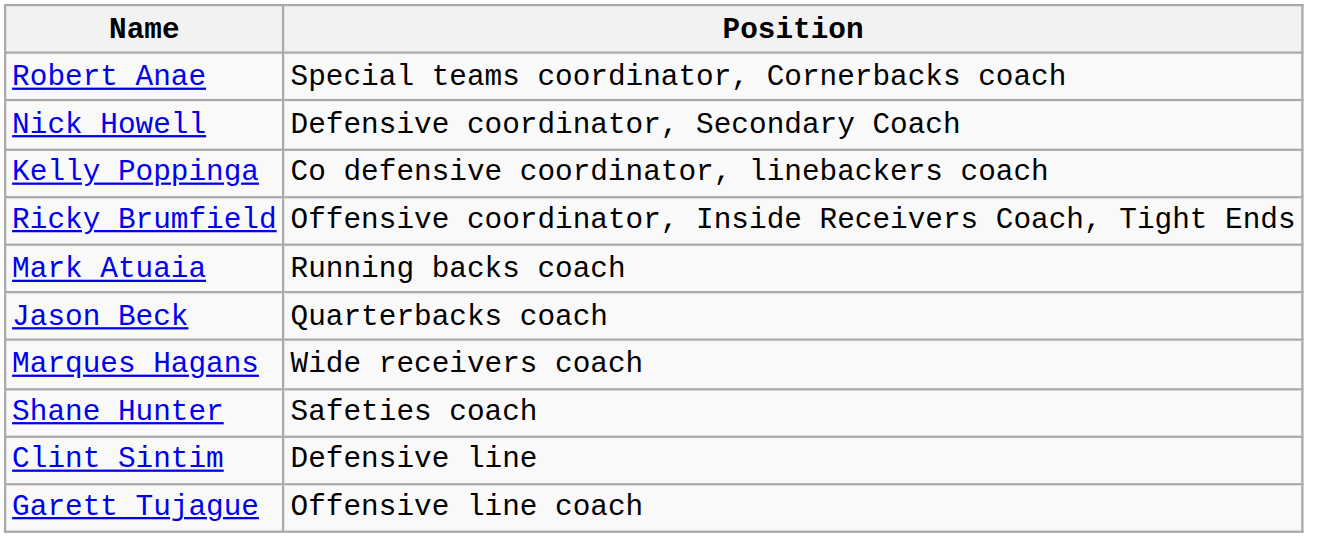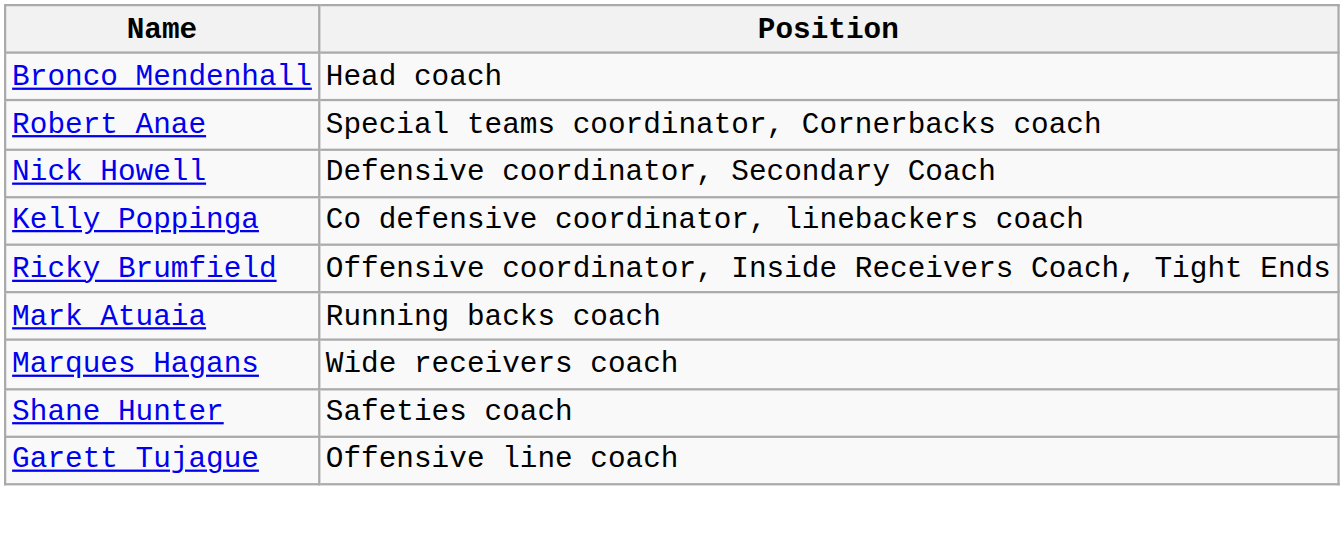+ row: Bronco Mendenhall | Head coach
- row: Jason Beck | Quarterbacks coach
- row: Clint Sintim | Defensive line
